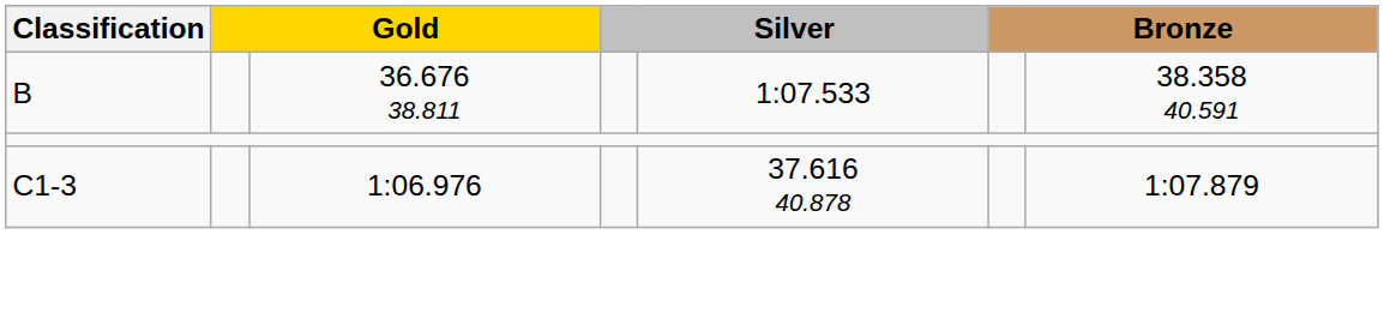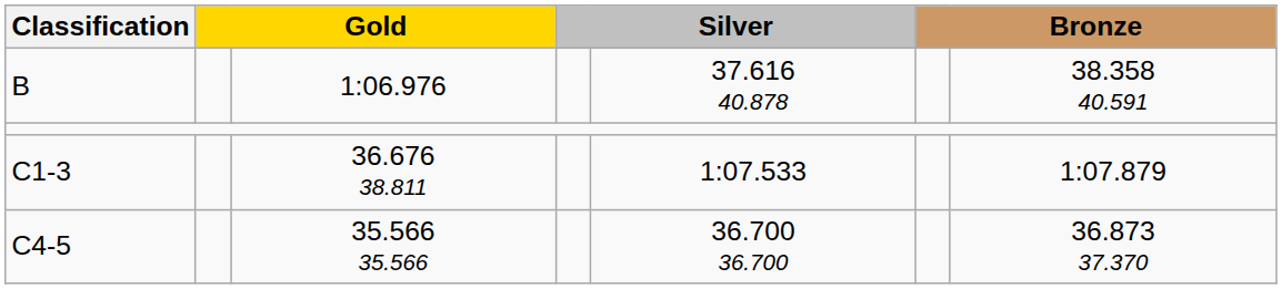B | column 3: 36.676 38.811 -> 1:06.976
B | column 5: 1:07.533 -> 37.616 40.878
C1-3 | column 3: 1:06.976 -> 36.676 38.811
C1-3 | column 5: 37.616 40.878 -> 1:07.533
+ row: C4-5 | 35.566 35.566 | 36.700 36.700 | 36.873 37.370
